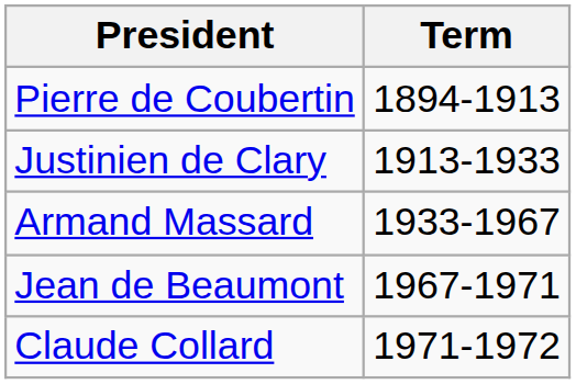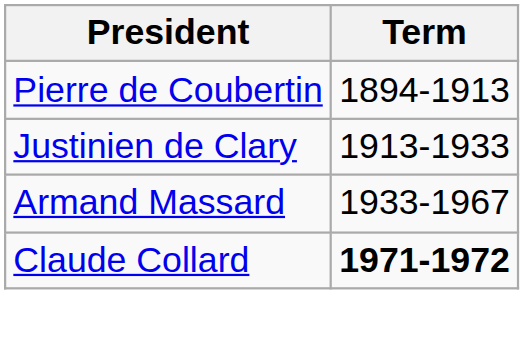- row: Jean de Beaumont | 1967-1971
Claude Collard | Term: normal -> bold
